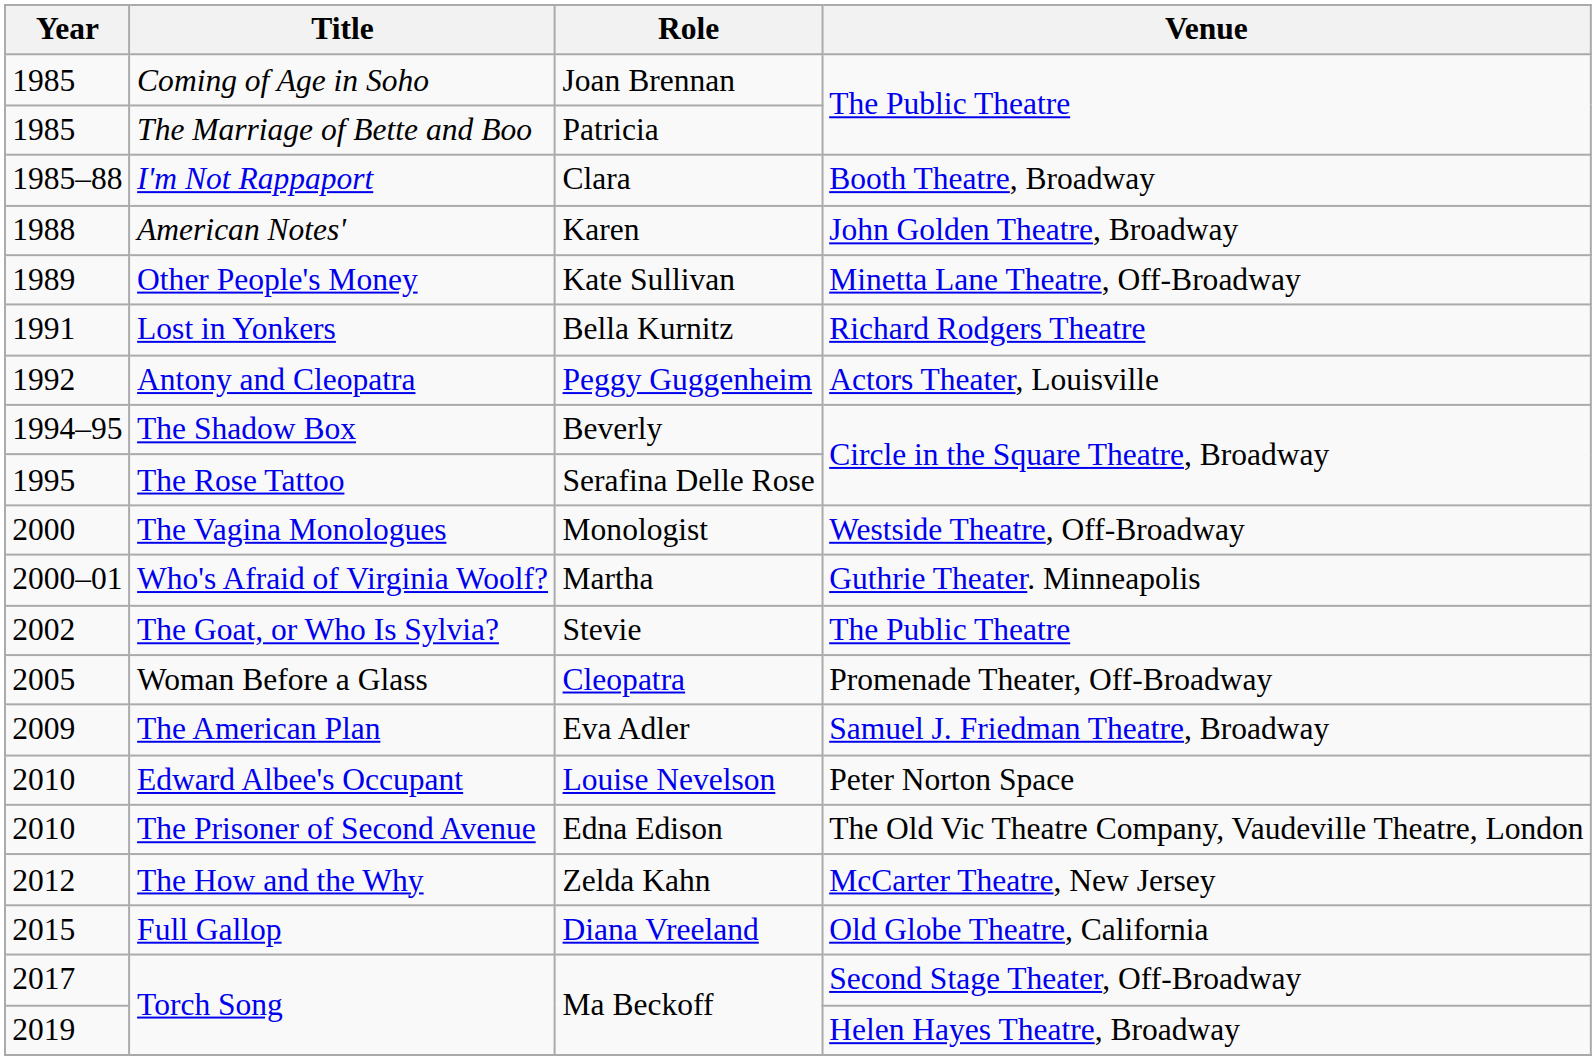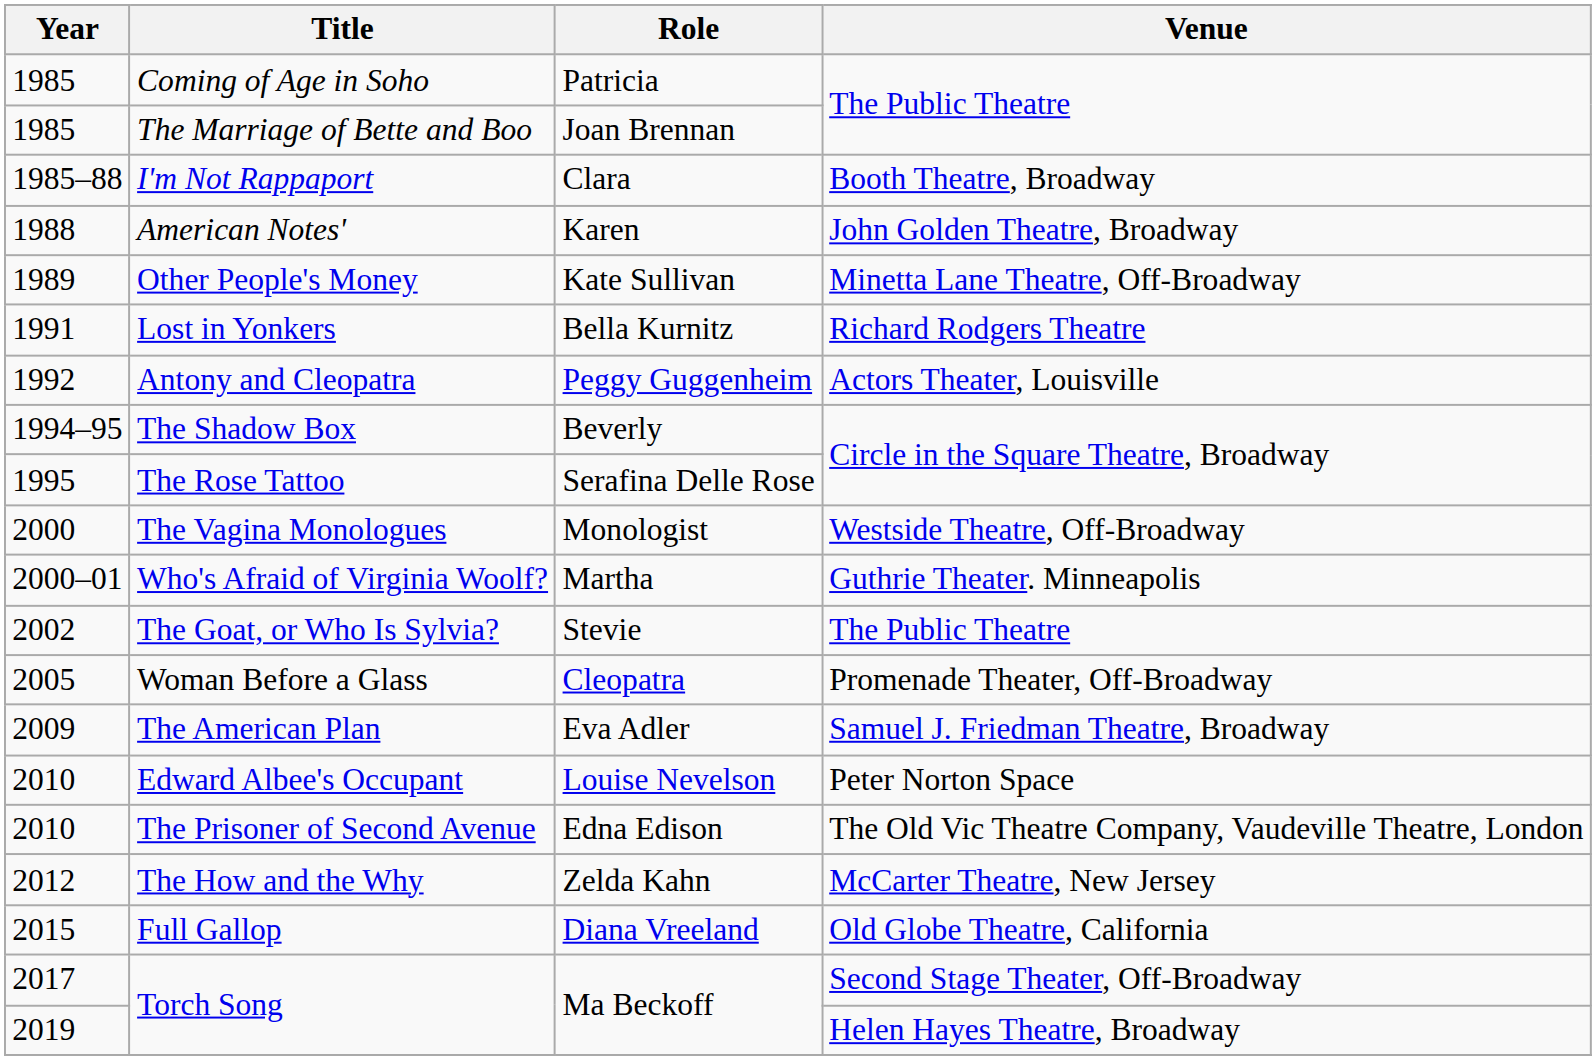Coming of Age in Soho | Role: Joan Brennan -> Patricia
The Marriage of Bette and Boo | Role: Patricia -> Joan Brennan
